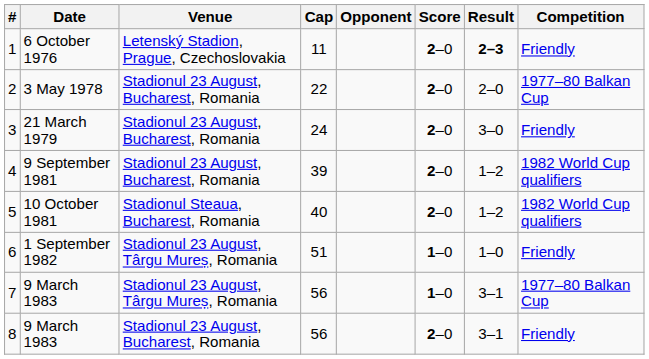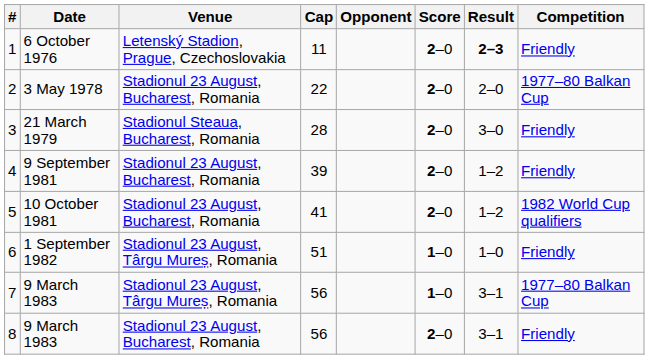3 | Venue: Stadionul 23 August, Bucharest, Romania -> Stadionul Steaua, Bucharest, Romania
3 | Cap: 24 -> 28
4 | Competition: 1982 World Cup qualifiers -> Friendly
5 | Venue: Stadionul Steaua, Bucharest, Romania -> Stadionul 23 August, Bucharest, Romania
5 | Cap: 40 -> 41
